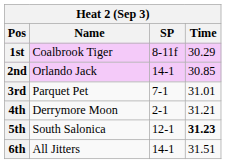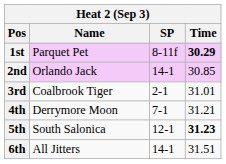1st | Name: Coalbrook Tiger -> Parquet Pet
1st | Time: normal -> bold
3rd | Name: Parquet Pet -> Coalbrook Tiger
3rd | SP: 7-1 -> 2-1
4th | SP: 2-1 -> 7-1
